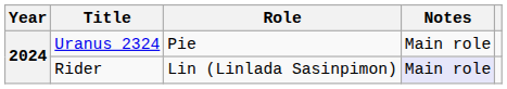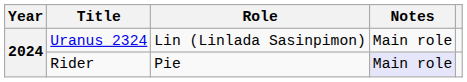Uranus 2324 | Role: Pie -> Lin (Linlada Sasinpimon)
Rider | Role: Lin (Linlada Sasinpimon) -> Pie
